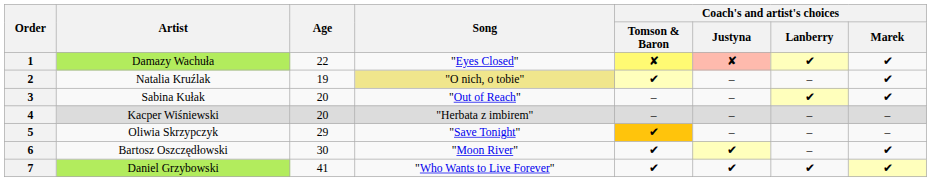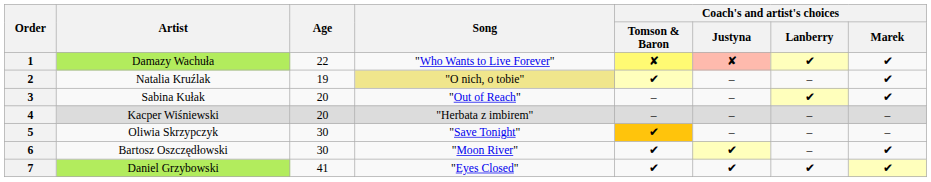1 | Song: "Eyes Closed" -> "Who Wants to Live Forever"
5 | Age: 29 -> 30
7 | Song: "Who Wants to Live Forever" -> "Eyes Closed"
